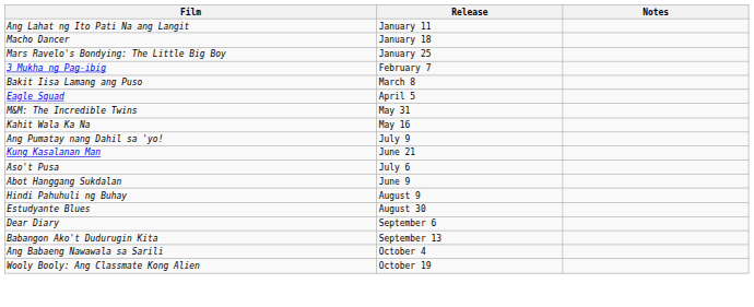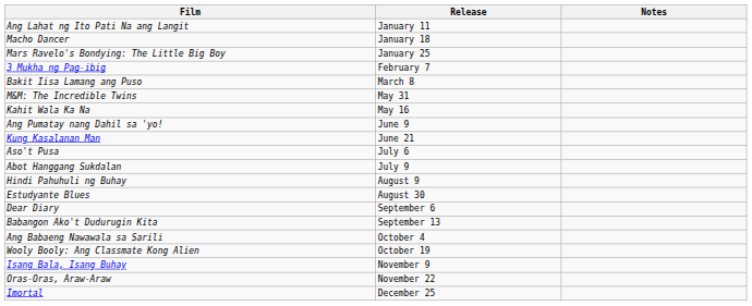- row: Eagle Squad | April 5
Ang Pumatay nang Dahil sa 'yo! | Release: July 9 -> June 9
Abot Hanggang Sukdalan | Release: June 9 -> July 9
+ row: Isang Bala, Isang Buhay | November 9
+ row: Oras-Oras, Araw-Araw | November 22
+ row: Imortal | December 25
